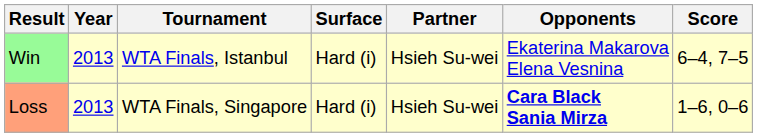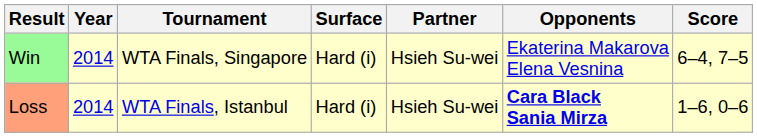Win | Year: 2013 -> 2014
Win | Tournament: WTA Finals, Istanbul -> WTA Finals, Singapore
Loss | Year: 2013 -> 2014
Loss | Tournament: WTA Finals, Singapore -> WTA Finals, Istanbul
